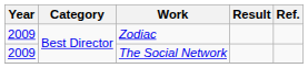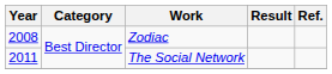Zodiac | Year: 2009 -> 2008
The Social Network | Year: 2009 -> 2011
